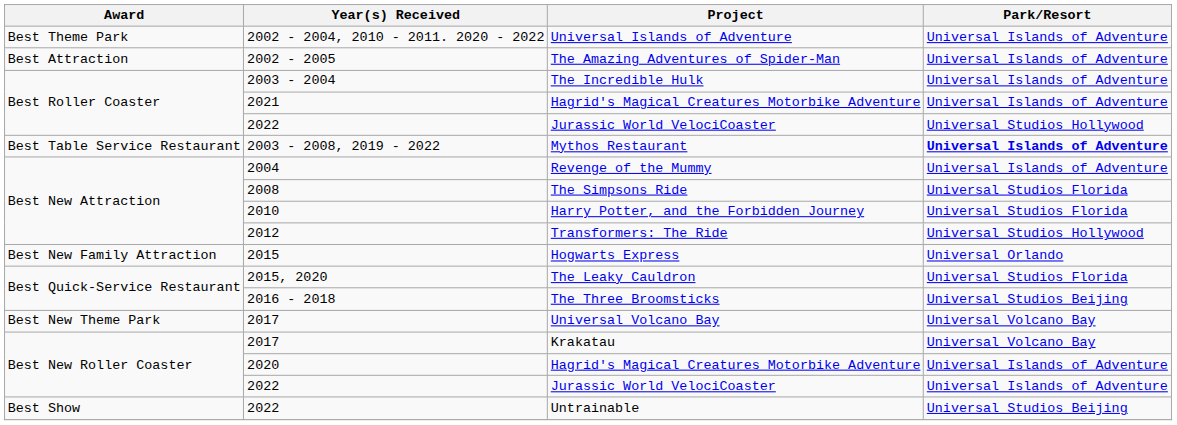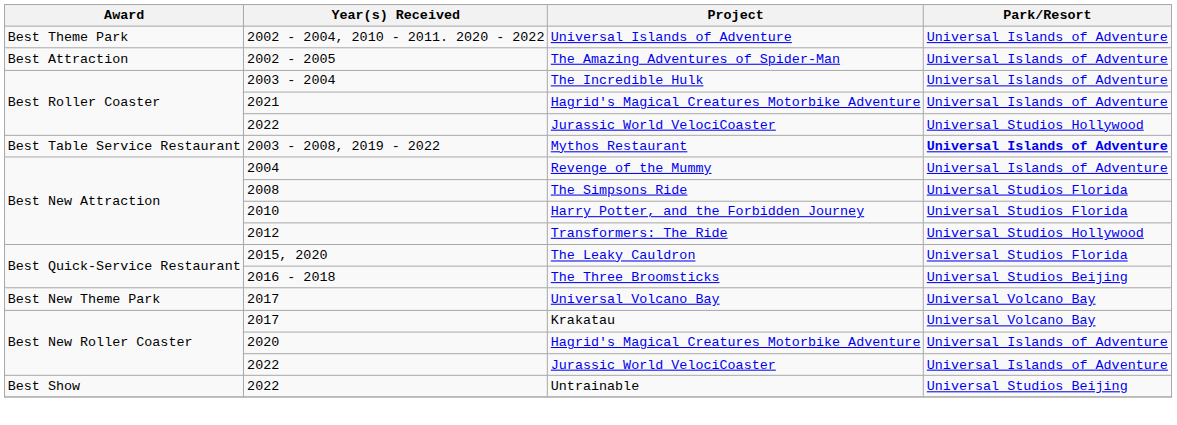- row: Best New Family Attraction | 2015 | Hogwarts Express | Universal Orlando
